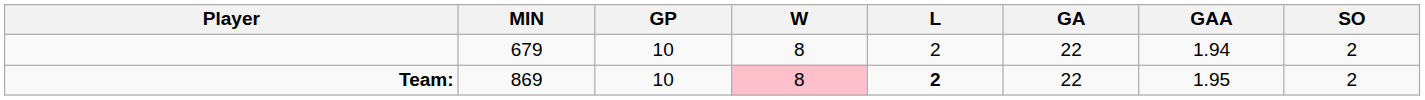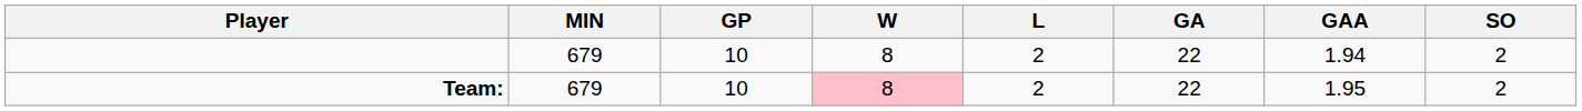Team: | MIN: 869 -> 679
Team: | L: bold -> normal
